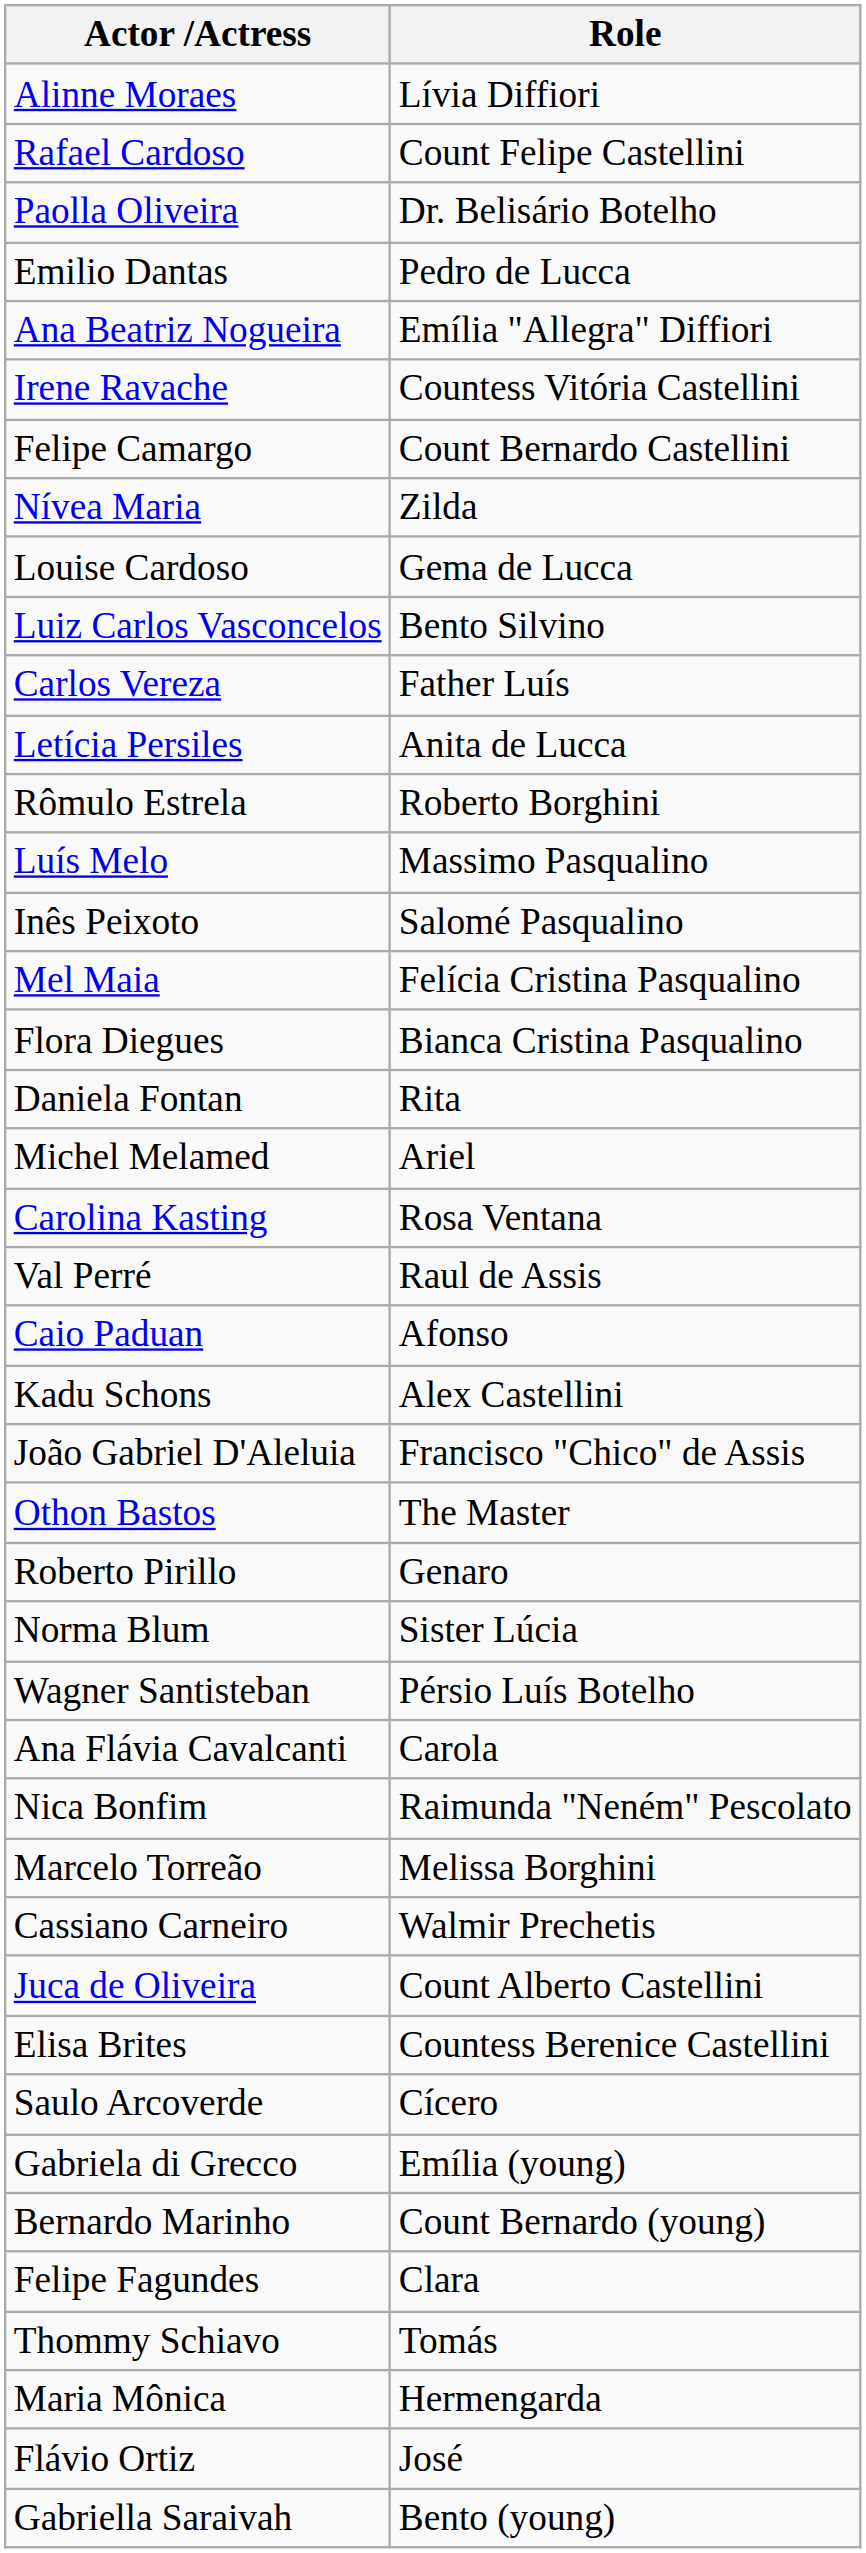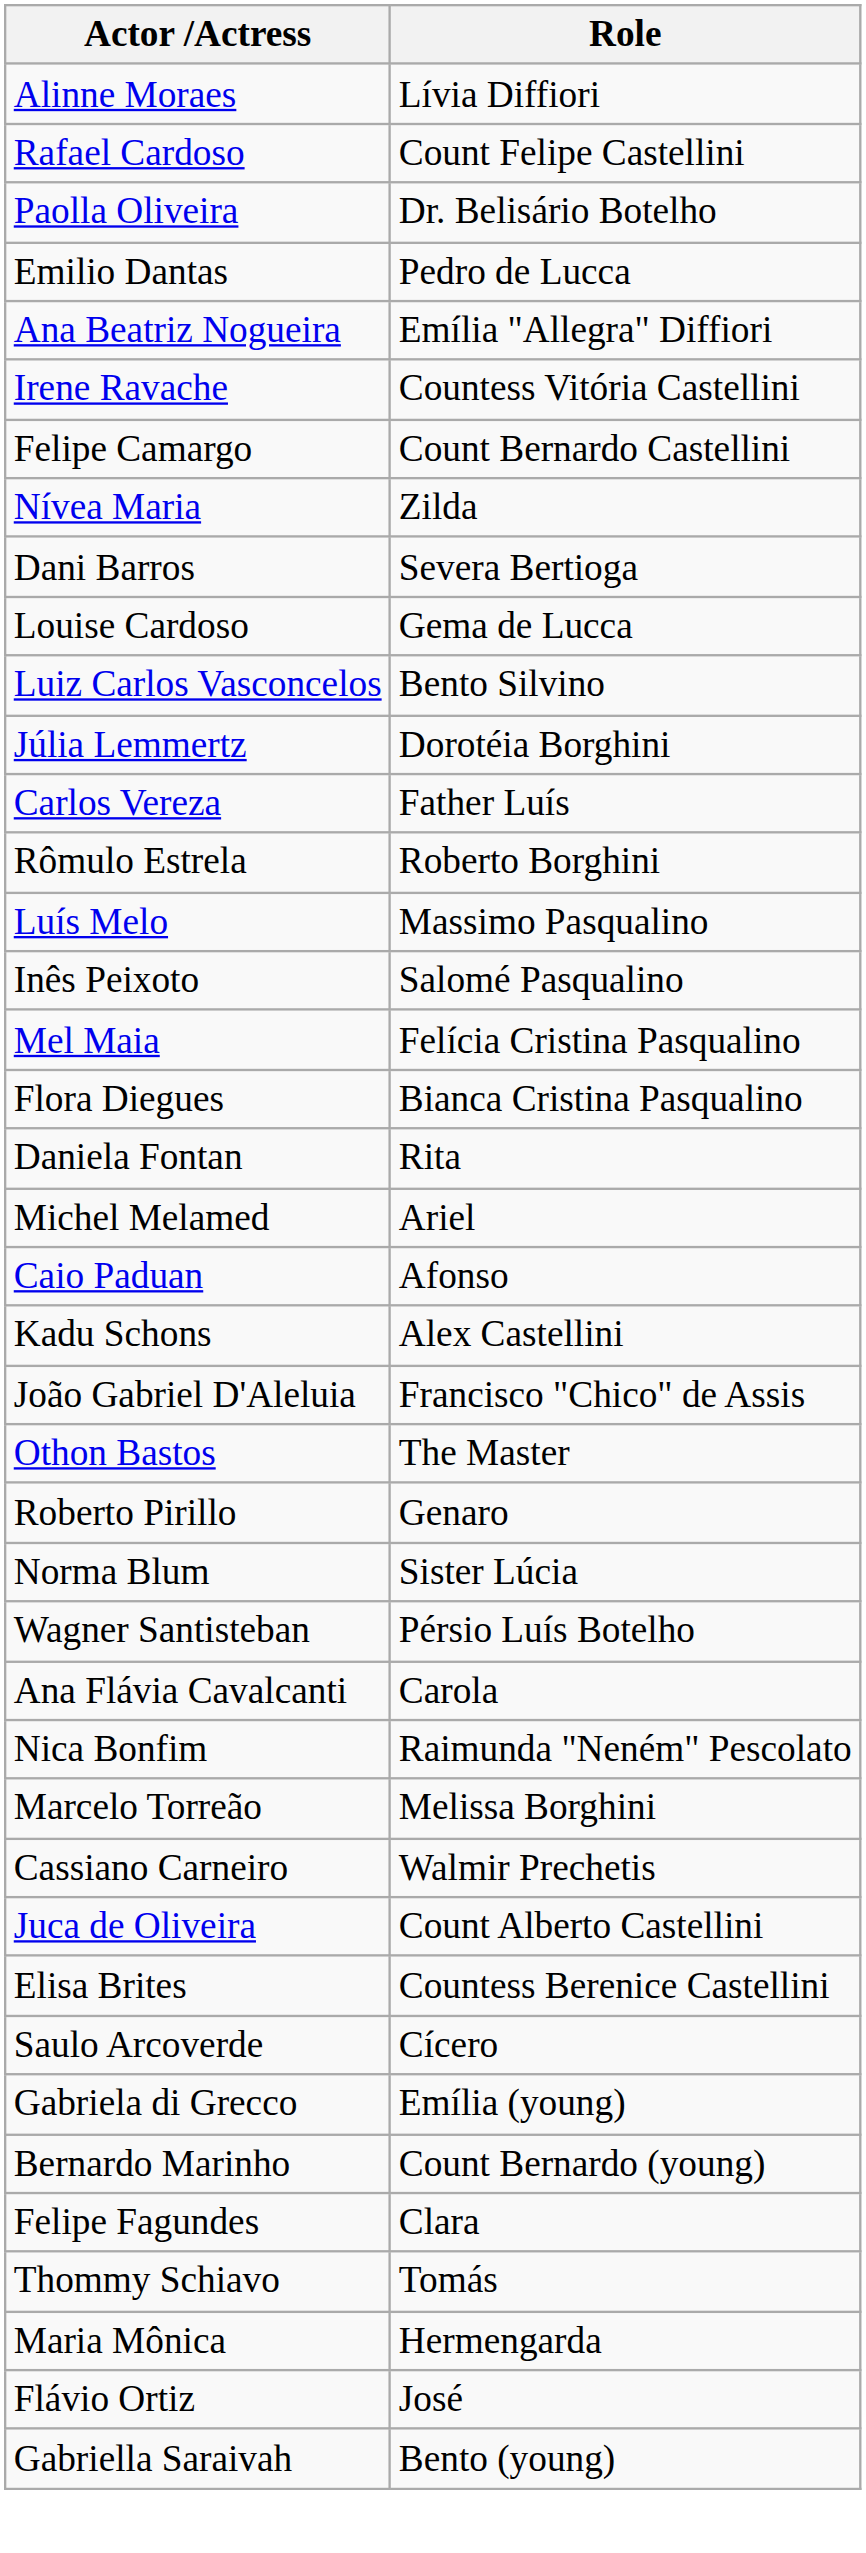+ row: Dani Barros | Severa Bertioga
+ row: Júlia Lemmertz | Dorotéia Borghini
- row: Letícia Persiles | Anita de Lucca
- row: Carolina Kasting | Rosa Ventana
- row: Val Perré | Raul de Assis
